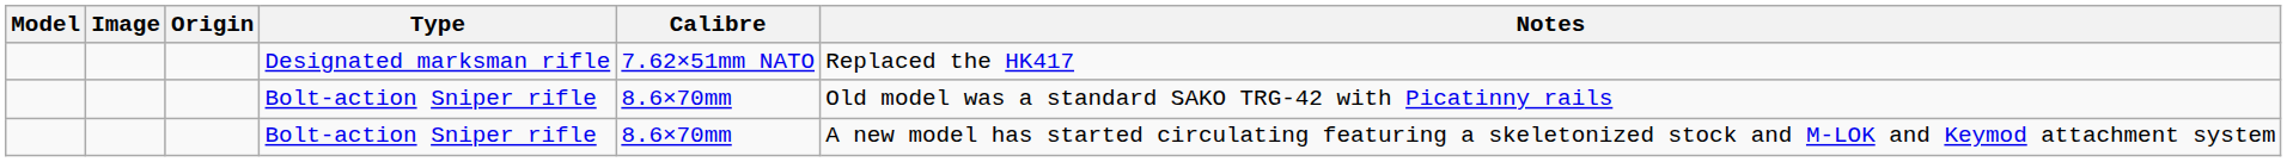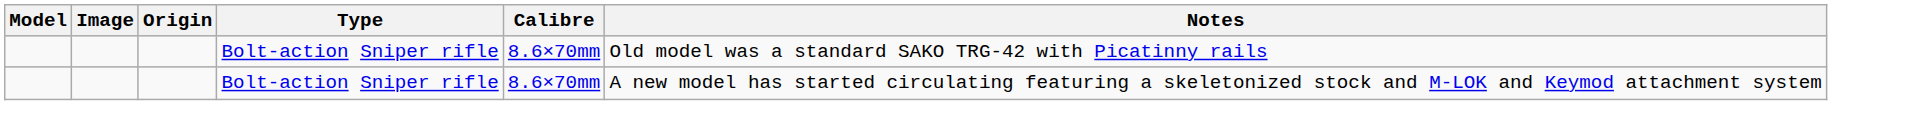- row: Designated marksman rifle | 7.62×51mm NATO | Replaced the HK417
